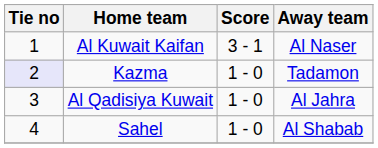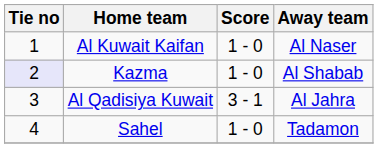Al Kuwait Kaifan | Score: 3 - 1 -> 1 - 0
Kazma | Away team: Tadamon -> Al Shabab
Al Qadisiya Kuwait | Score: 1 - 0 -> 3 - 1
Sahel | Away team: Al Shabab -> Tadamon
